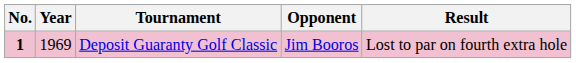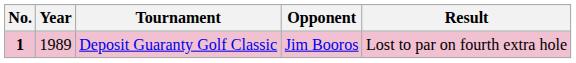Deposit Guaranty Golf Classic | Year: 1969 -> 1989
